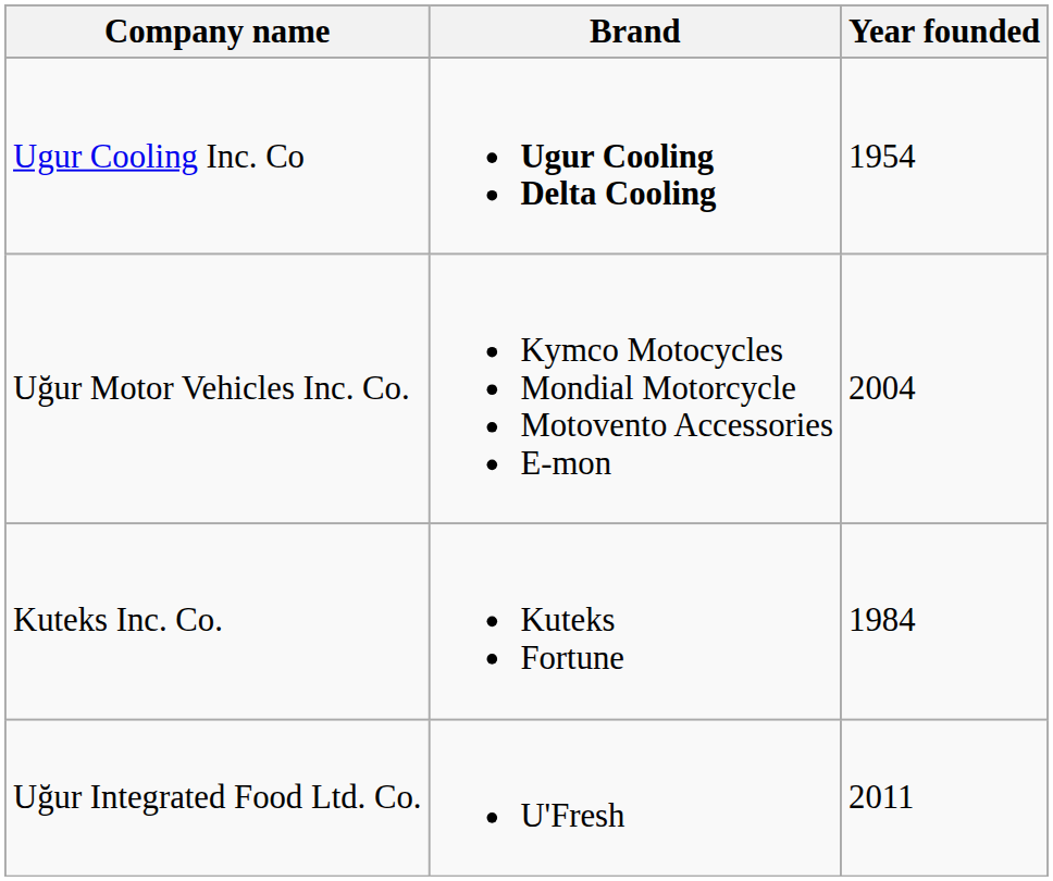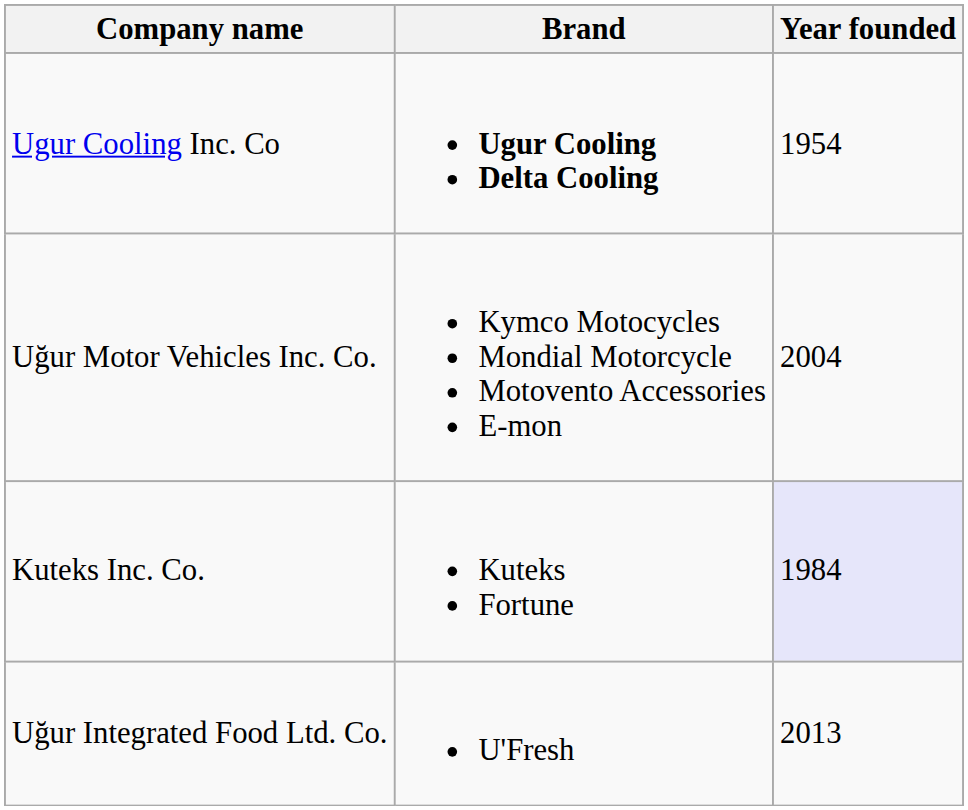Kuteks Inc. Co. | Year founded: no background -> lavender background
Uğur Integrated Food Ltd. Co. | Year founded: 2011 -> 2013
